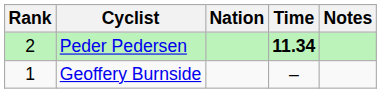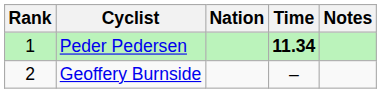Peder Pedersen | Rank: 2 -> 1
Geoffery Burnside | Rank: 1 -> 2
